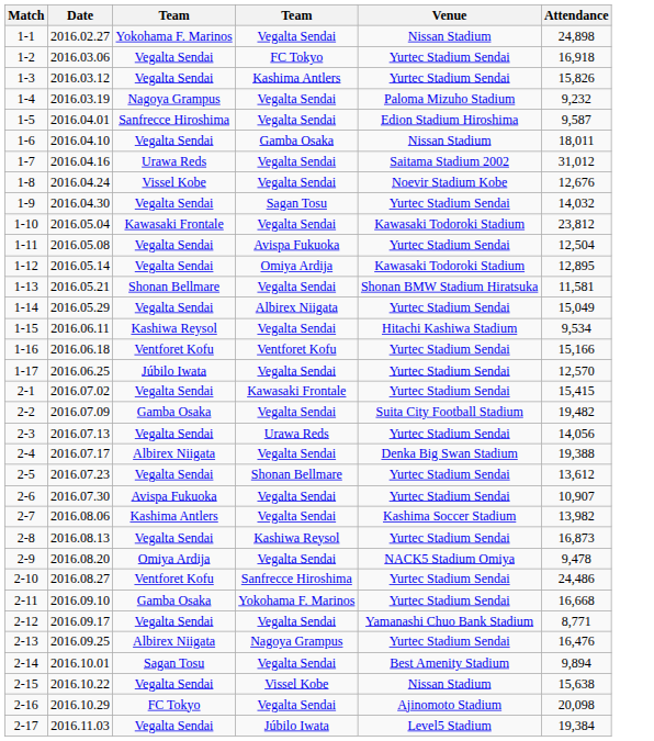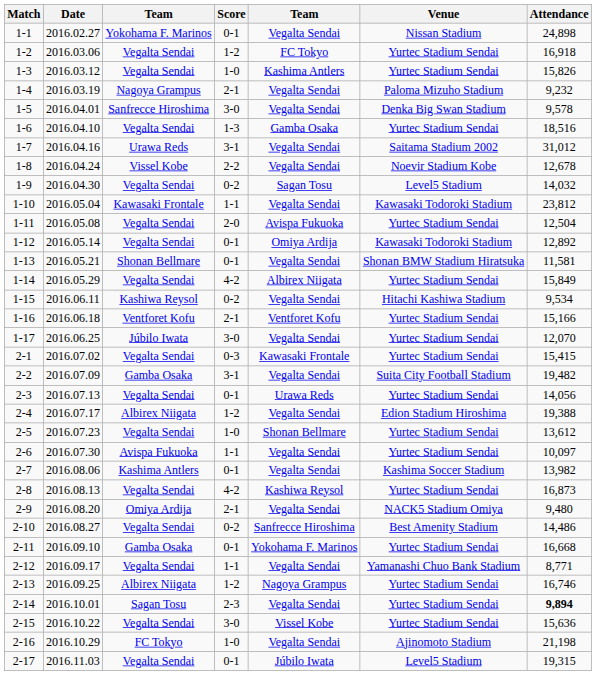+ column: Score | 0-1 | 1-2 | 1-0 | 2-1 | 3-0 | 1-3 | 3-1 | 2-2 | 0-2 | 1-1 | 2-0 | 0-1 | 0-1 | 4-2 | 0-2 | 2-1 | 3-0 | 0-3 | 3-1 | 0-1 | 1-2 | 1-0 | 1-1 | 0-1 | 4-2 | 2-1 | 0-2 | 0-1 | 1-1 | 1-2 | 2-3 | 3-0 | 1-0 | 0-1
1-5 | Venue: Edion Stadium Hiroshima -> Denka Big Swan Stadium
1-5 | Attendance: 9,587 -> 9,578
1-6 | Venue: Nissan Stadium -> Yurtec Stadium Sendai
1-6 | Attendance: 18,011 -> 18,516
1-8 | Attendance: 12,676 -> 12,678
1-9 | Venue: Yurtec Stadium Sendai -> Level5 Stadium
1-12 | Attendance: 12,895 -> 12,892
1-14 | Attendance: 15,049 -> 15,849
1-17 | Attendance: 12,570 -> 12,070
2-4 | Venue: Denka Big Swan Stadium -> Edion Stadium Hiroshima
2-6 | Attendance: 10,907 -> 10,097
2-9 | Attendance: 9,478 -> 9,480
2-10 | column 3: Ventforet Kofu -> Vegalta Sendai
2-10 | Venue: Yurtec Stadium Sendai -> Best Amenity Stadium
2-10 | Attendance: 24,486 -> 14,486
2-13 | Attendance: 16,476 -> 16,746
2-14 | Venue: Best Amenity Stadium -> Yurtec Stadium Sendai
2-14 | Attendance: normal -> bold
2-15 | Venue: Nissan Stadium -> Yurtec Stadium Sendai
2-15 | Attendance: 15,638 -> 15,636
2-16 | Attendance: 20,098 -> 21,198
2-17 | Attendance: 19,384 -> 19,315
